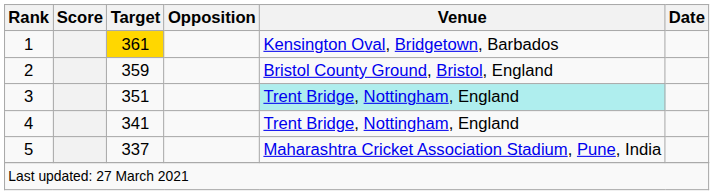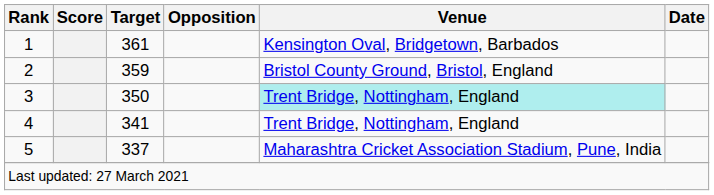1 | Target: gold background -> no background
3 | Target: 351 -> 350
